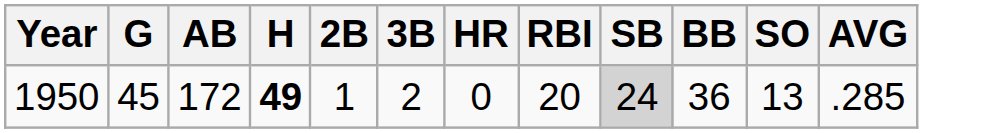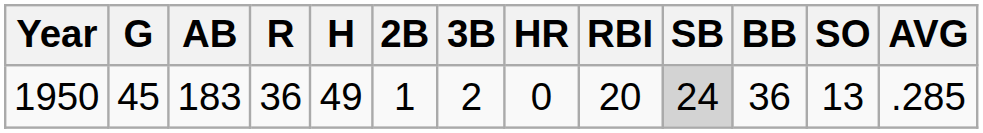+ column: R | 36
1950 | AB: 172 -> 183
1950 | H: bold -> normal
